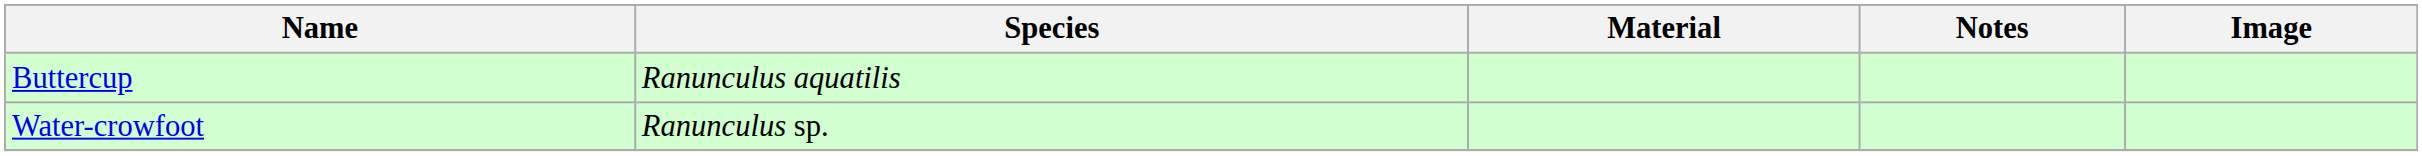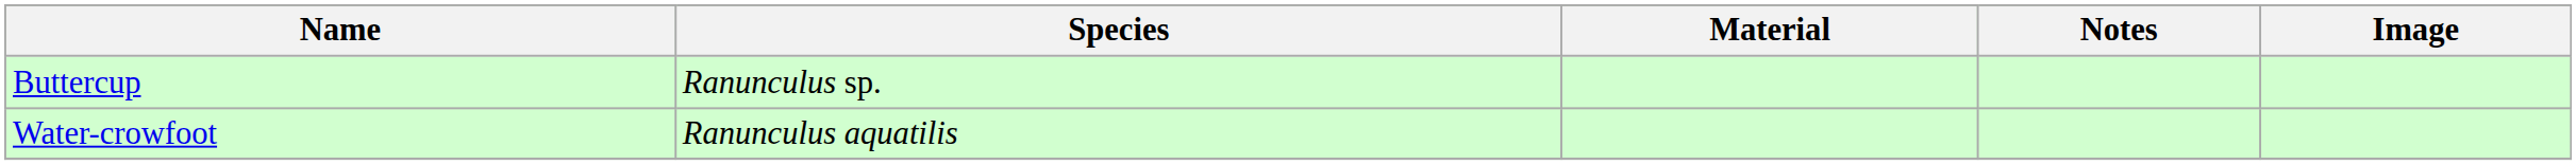Buttercup | Species: Ranunculus aquatilis -> Ranunculus sp.
Water-crowfoot | Species: Ranunculus sp. -> Ranunculus aquatilis
